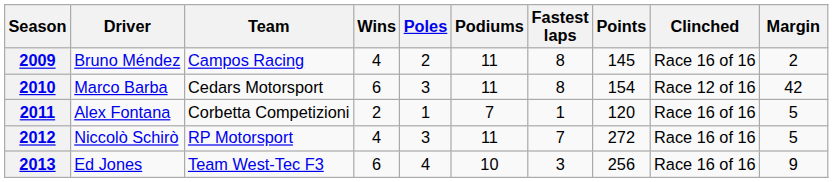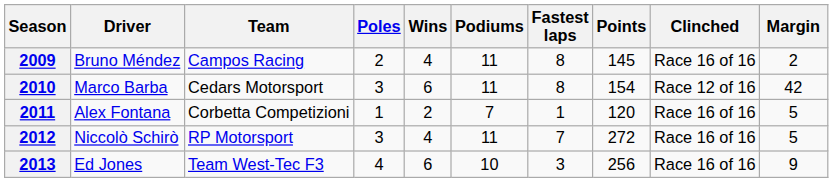columns swapped: Poles <-> Wins
